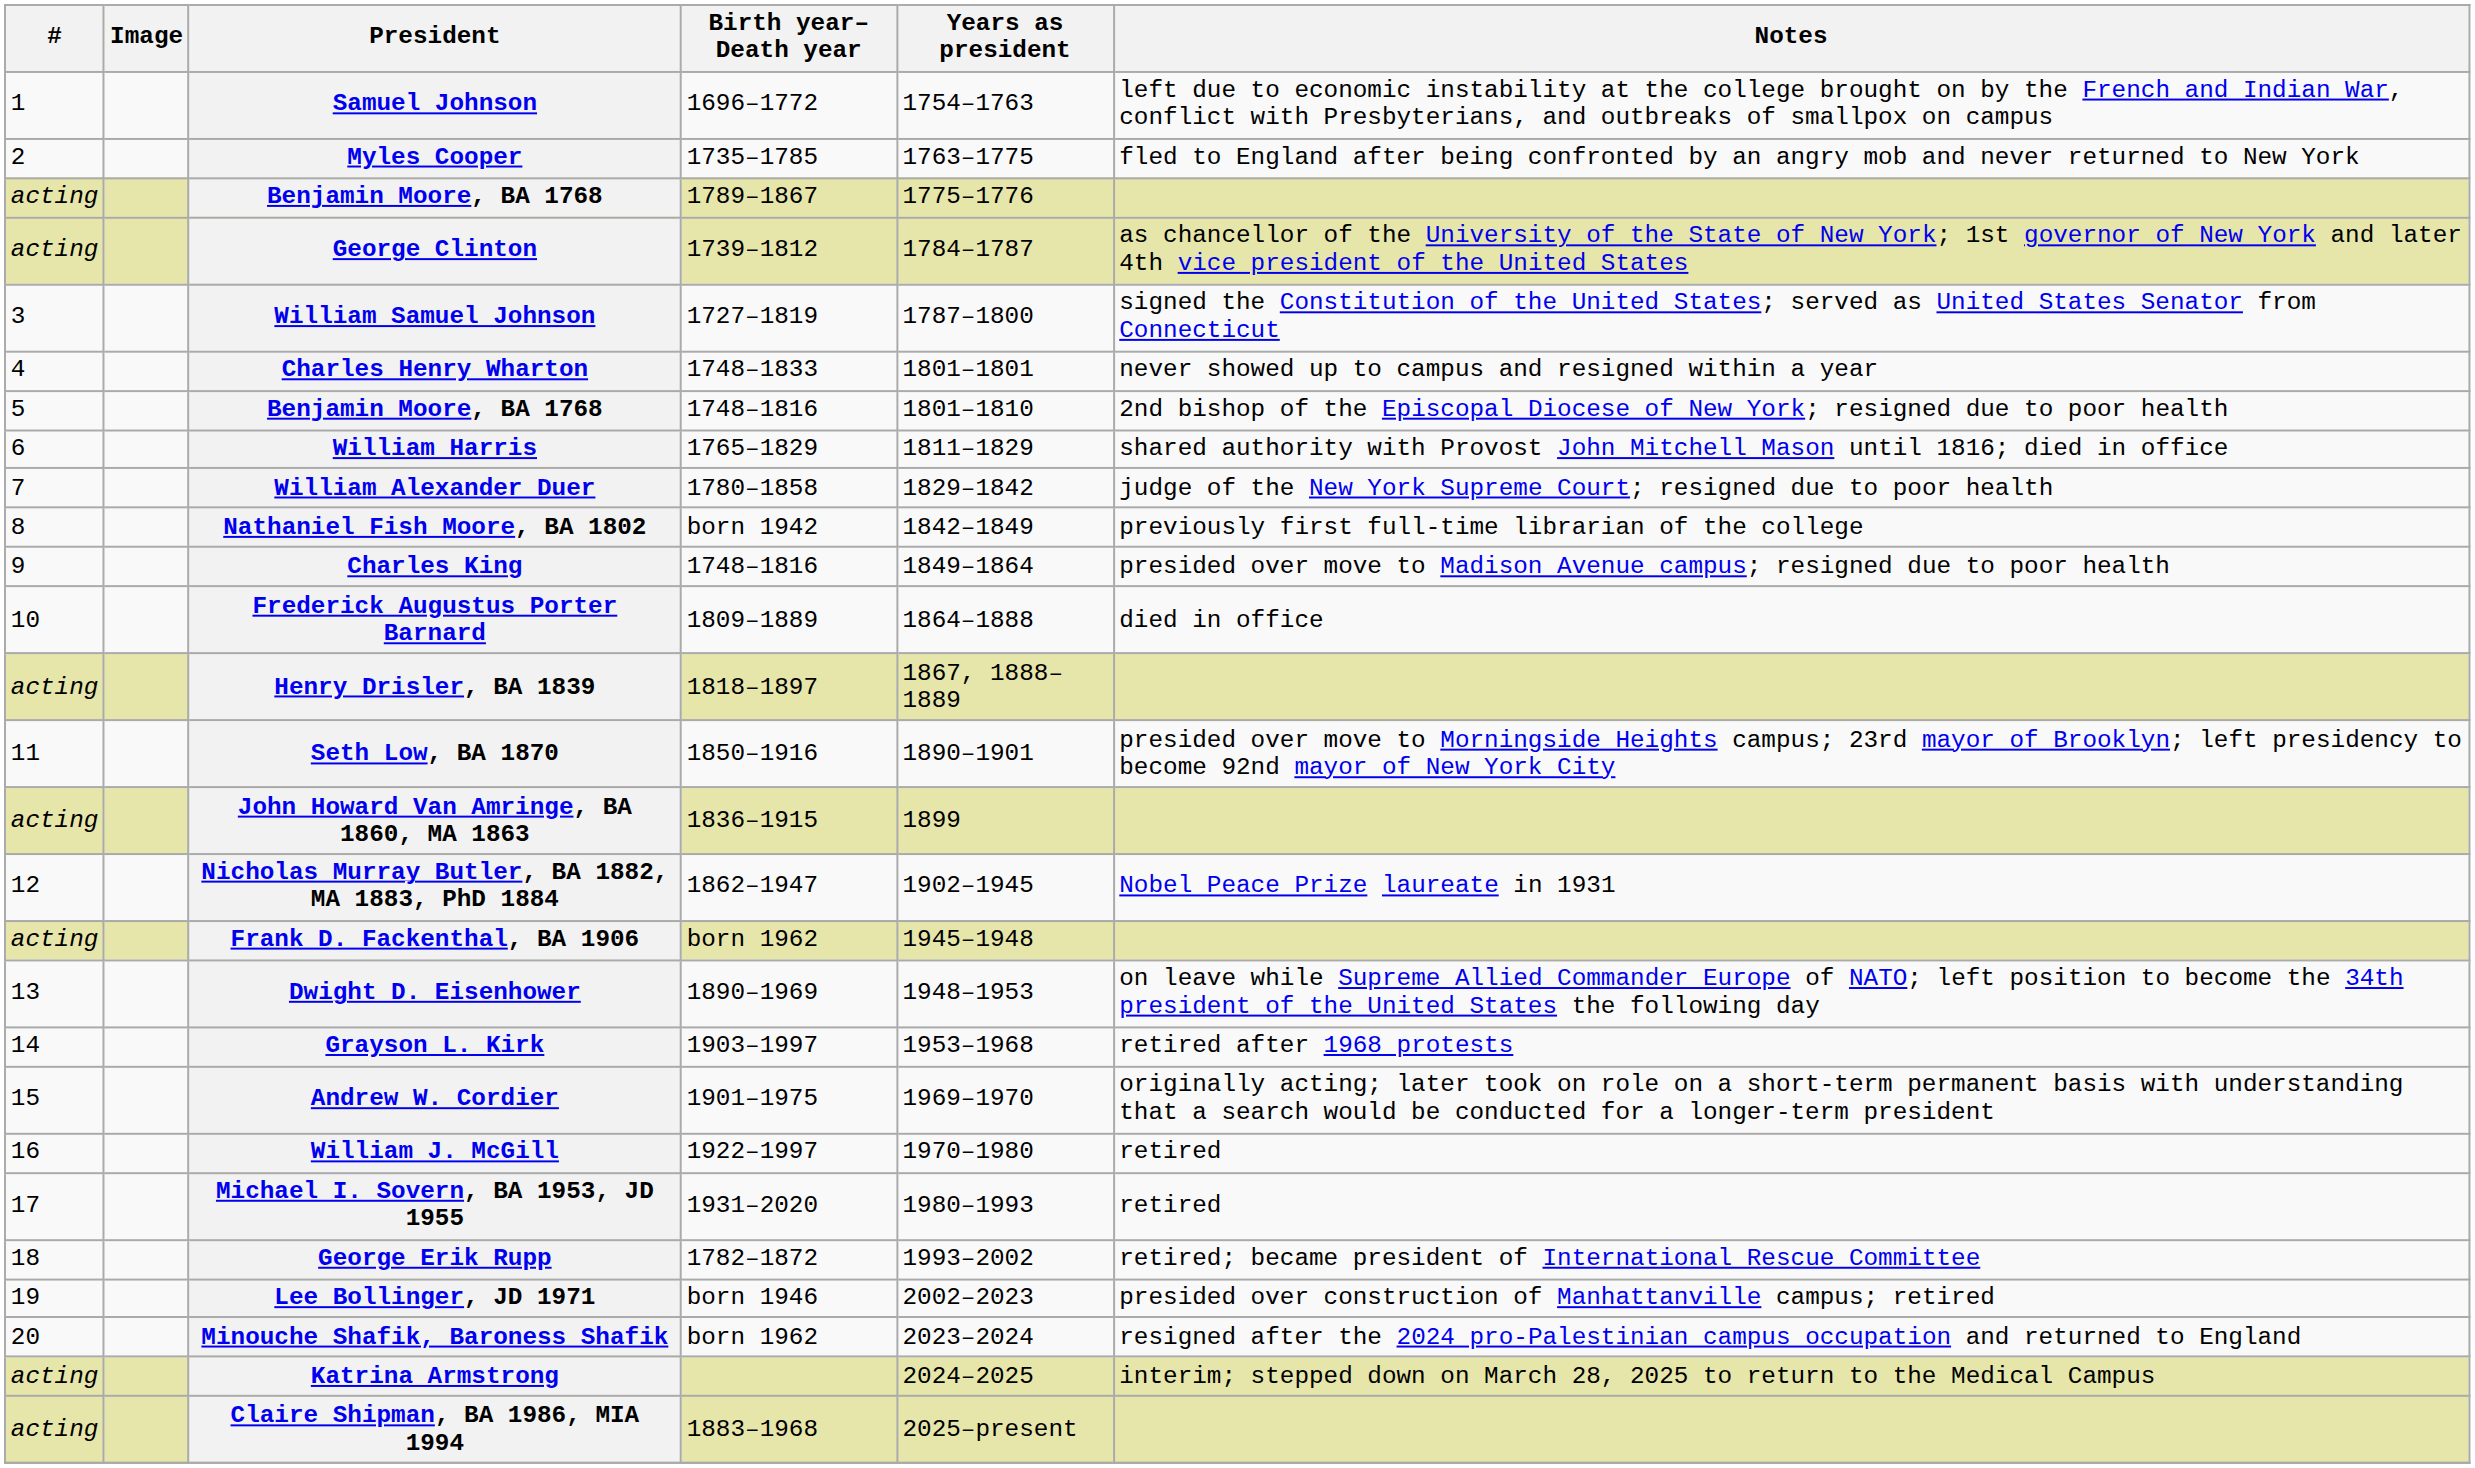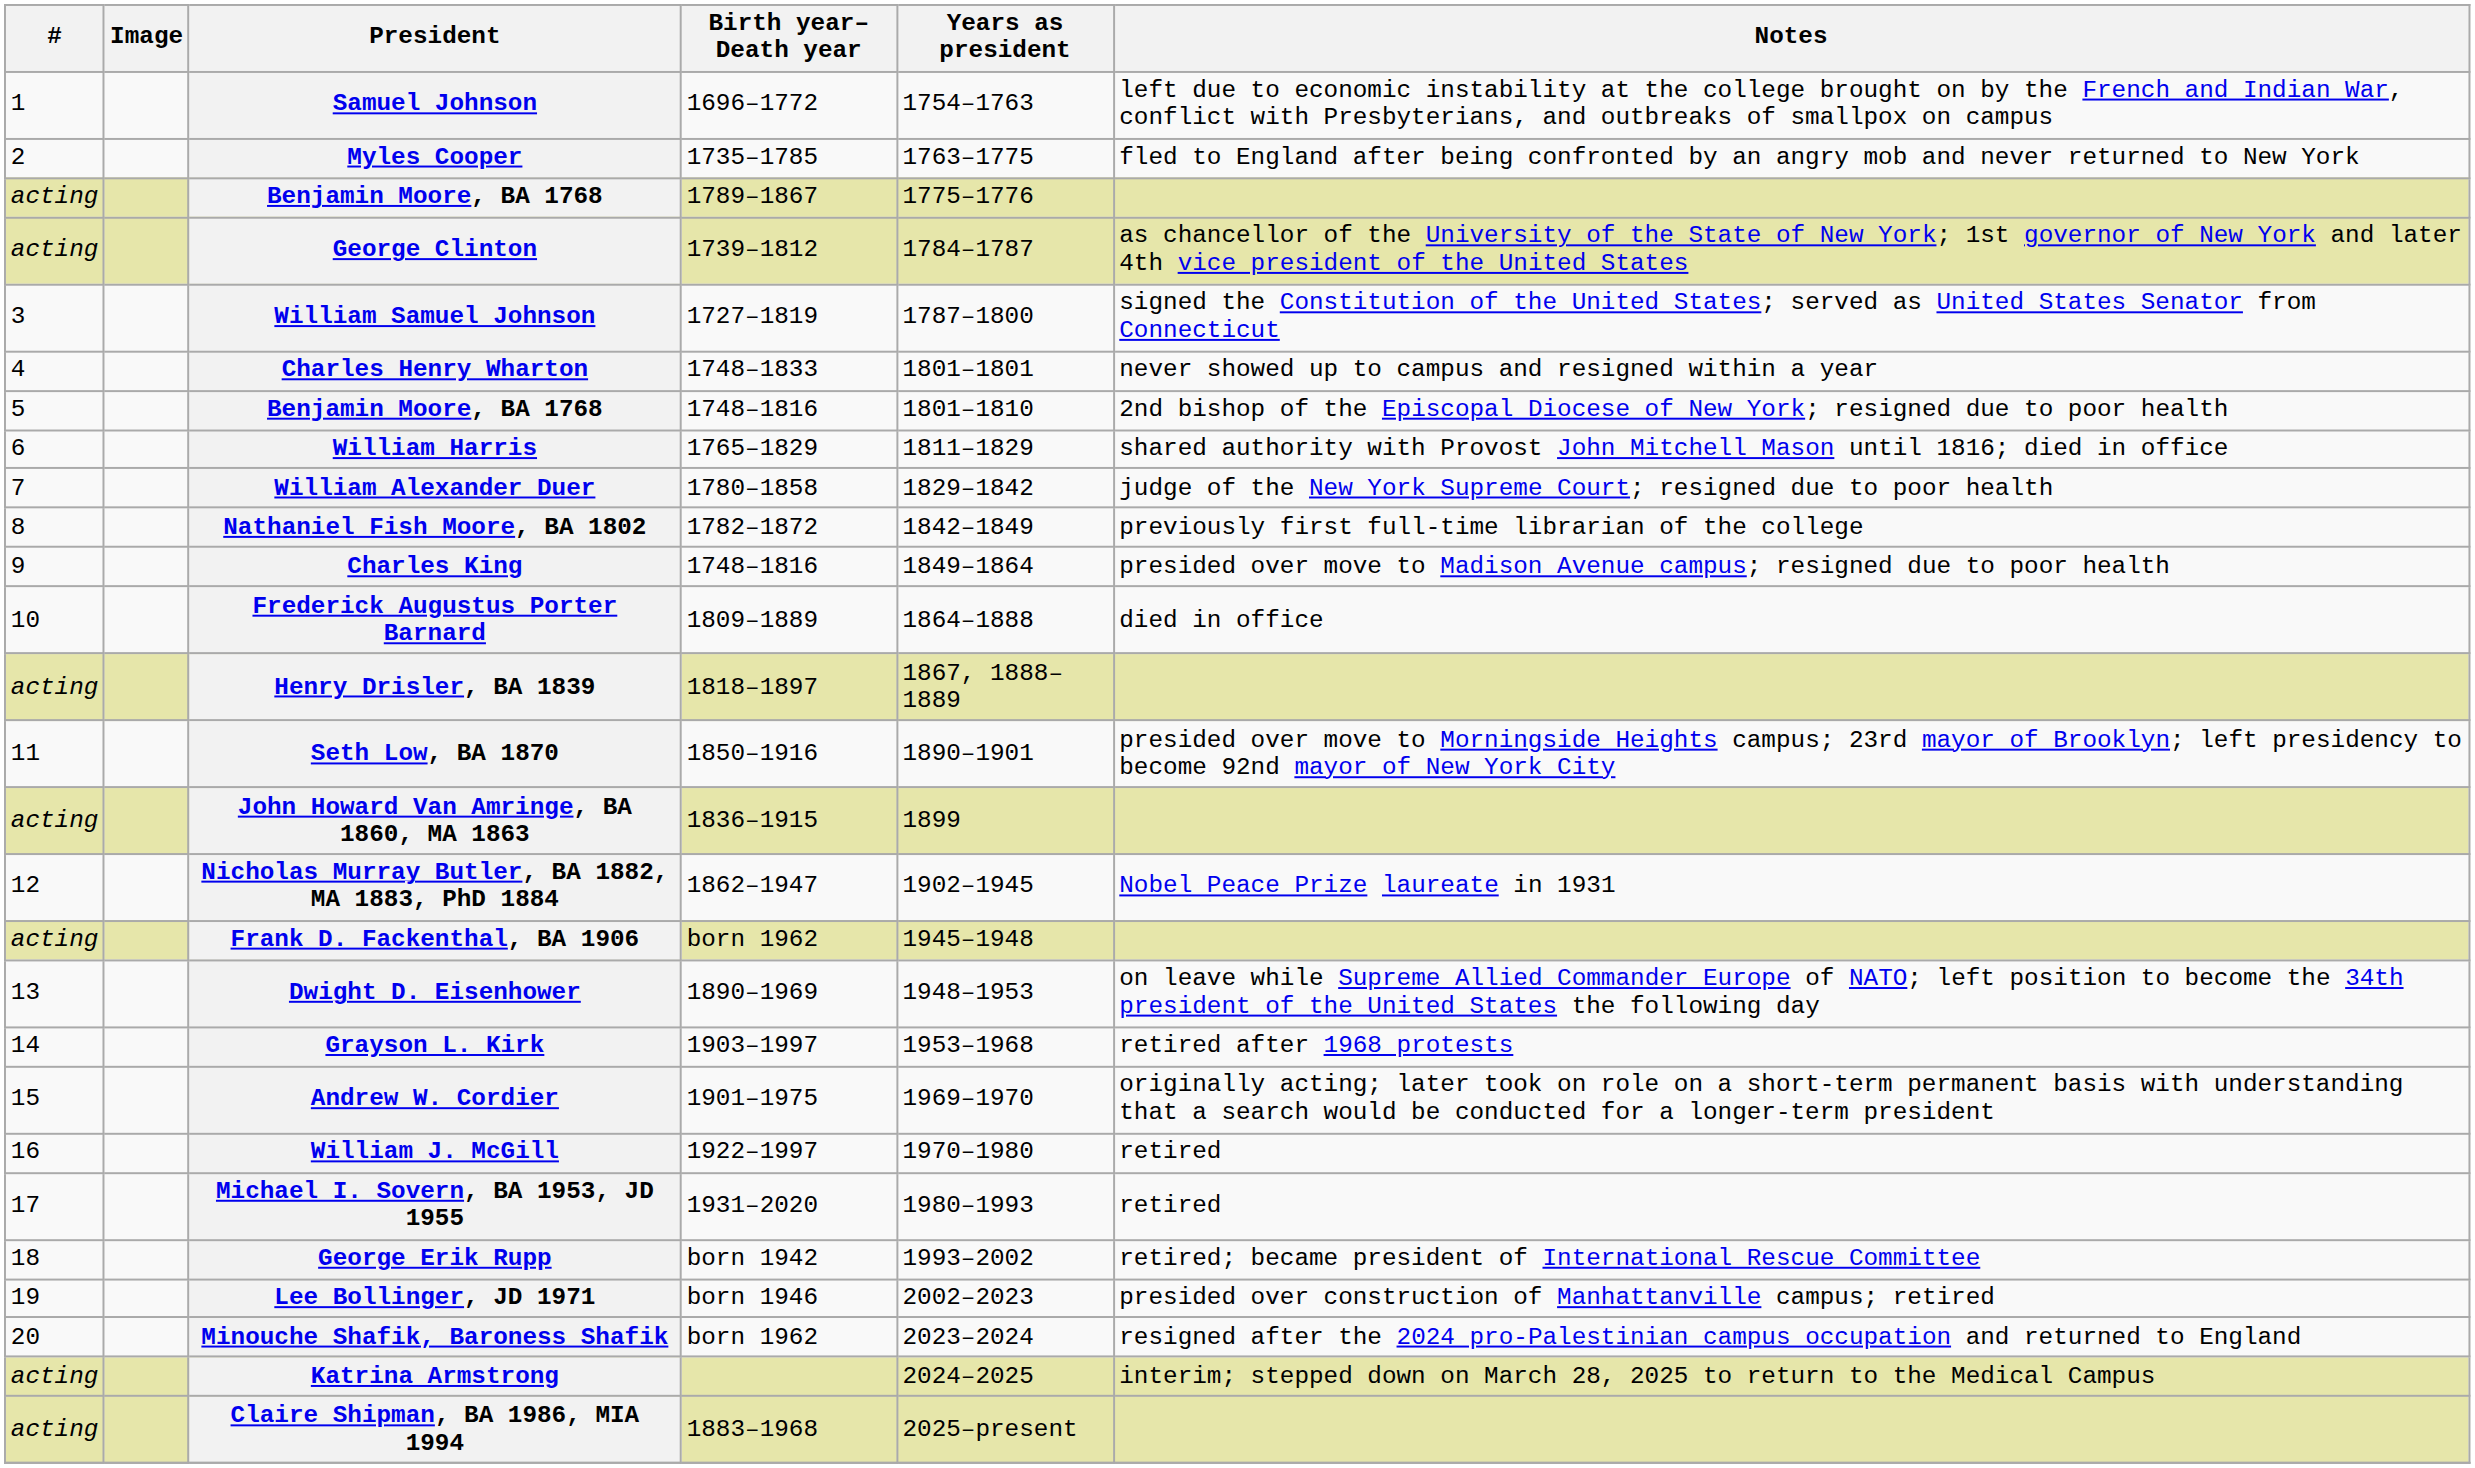Nathaniel Fish Moore, BA 1802 | Birth year–Death year: born 1942 -> 1782–1872
George Erik Rupp | Birth year–Death year: 1782–1872 -> born 1942
